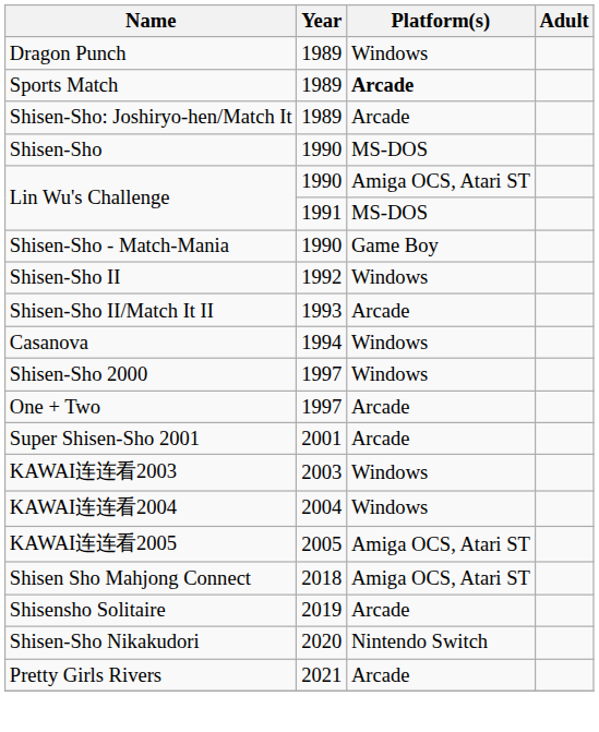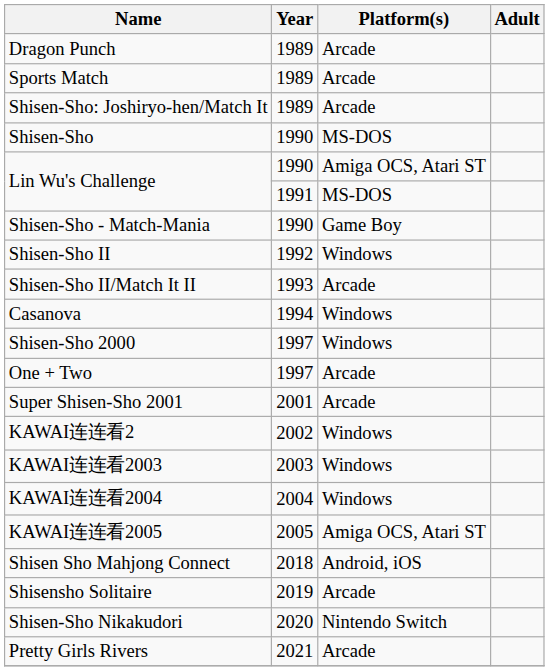Dragon Punch | Platform(s): Windows -> Arcade
Sports Match | Platform(s): bold -> normal
+ row: KAWAI连连看2 | 2002 | Windows
Shisen Sho Mahjong Connect | Platform(s): Amiga OCS, Atari ST -> Android, iOS
